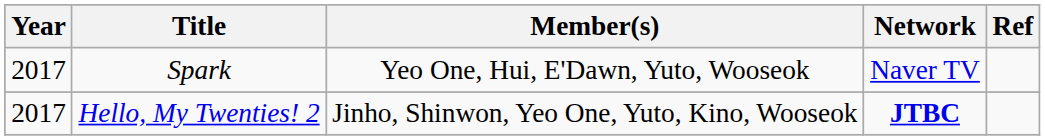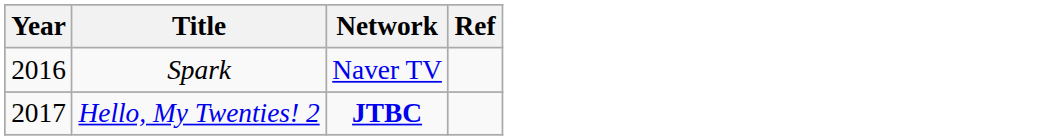- column: Member(s) | Yeo One, Hui, E'Dawn, Yuto, Wooseok | Jinho, Shinwon, Yeo One, Yuto, Kino, Wooseok
Spark | Year: 2017 -> 2016
